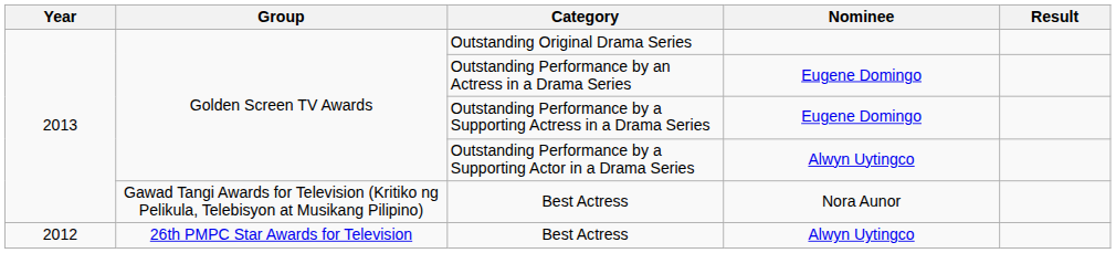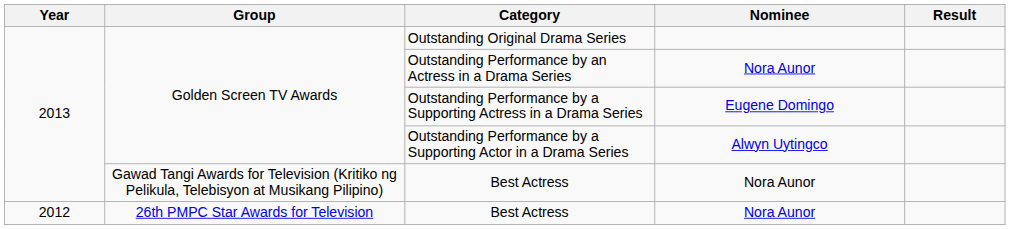Outstanding Performance by an Actress in a Drama Series | Nominee: Eugene Domingo -> Nora Aunor
26th PMPC Star Awards for Television / Best Actress | Nominee: Alwyn Uytingco -> Nora Aunor
